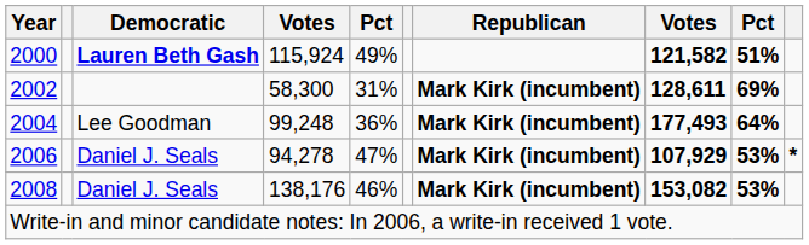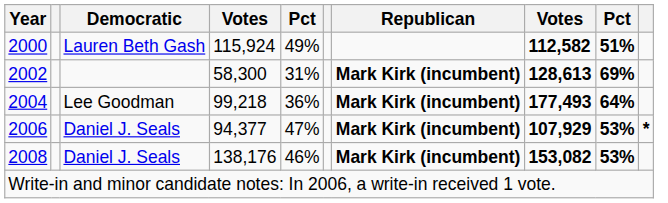2000 | Democratic: bold -> normal
2000 | column 8: 121,582 -> 112,582
2002 | column 8: 128,611 -> 128,613
2004 | column 4: 99,248 -> 99,218
2006 | column 4: 94,278 -> 94,377
